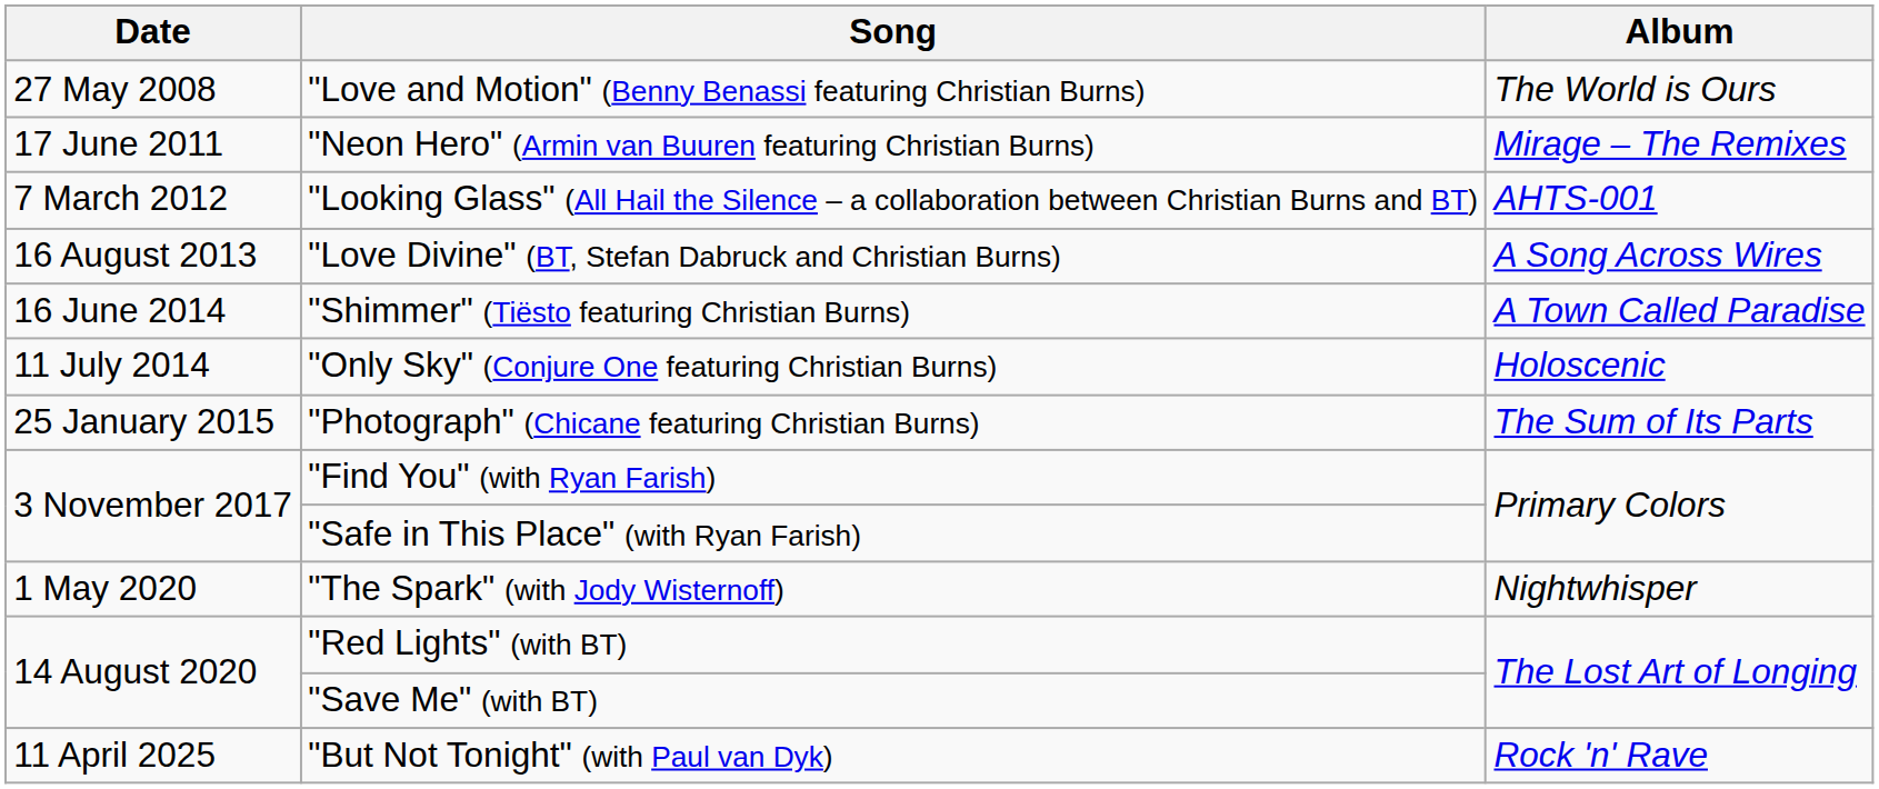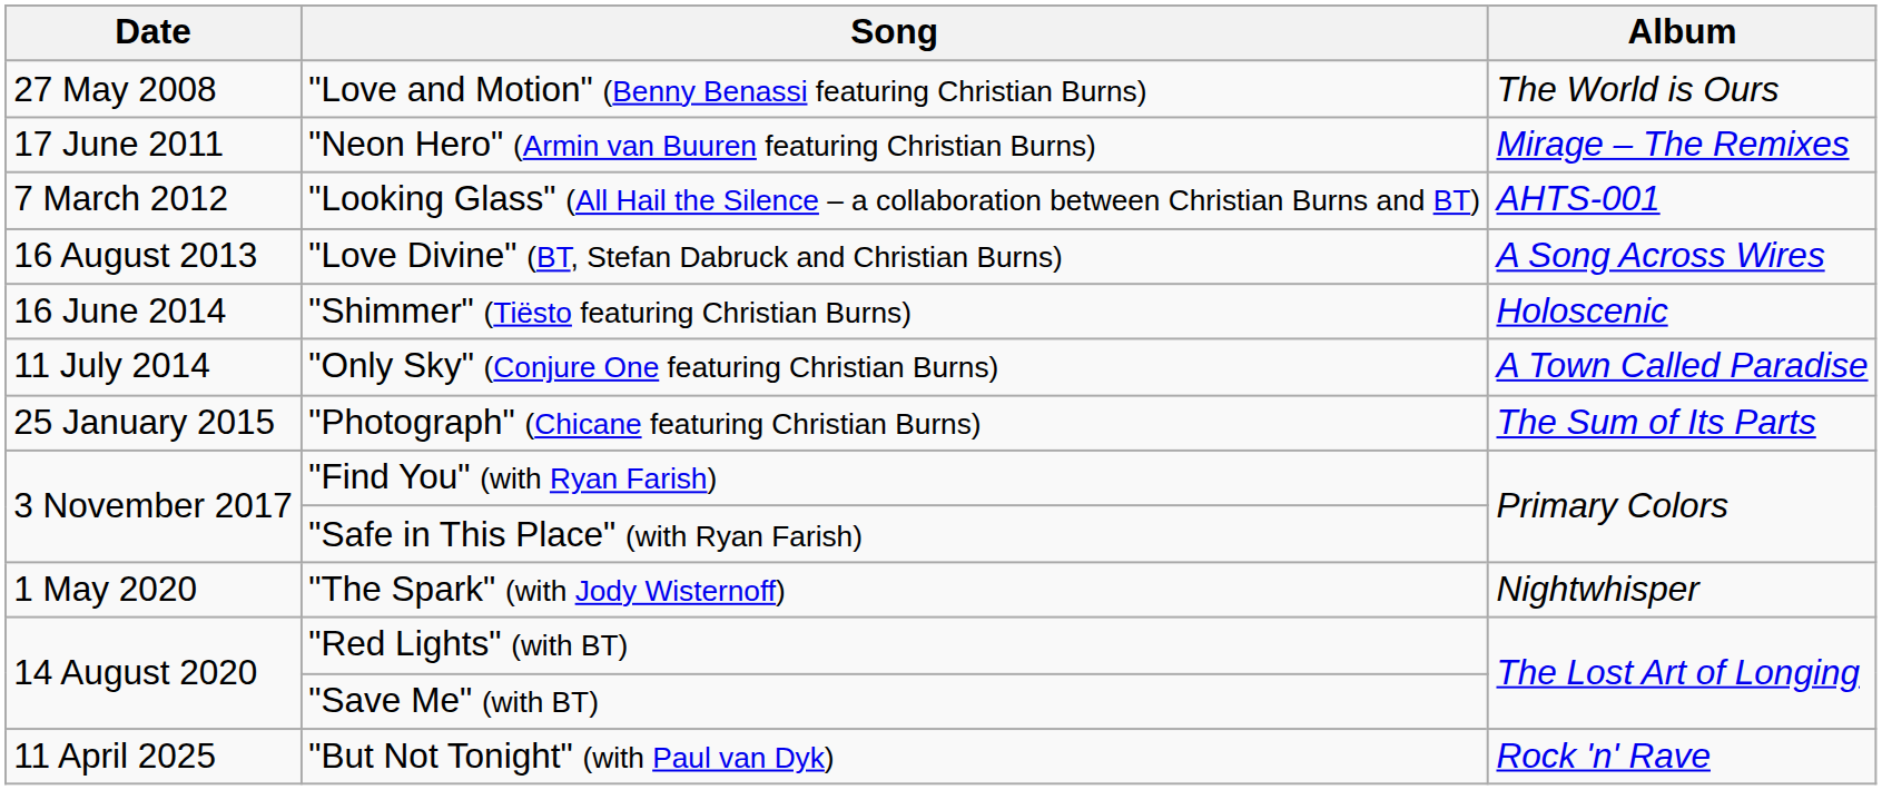"Shimmer" (Tiësto featuring Christian Burns) | Album: A Town Called Paradise -> Holoscenic
"Only Sky" (Conjure One featuring Christian Burns) | Album: Holoscenic -> A Town Called Paradise
